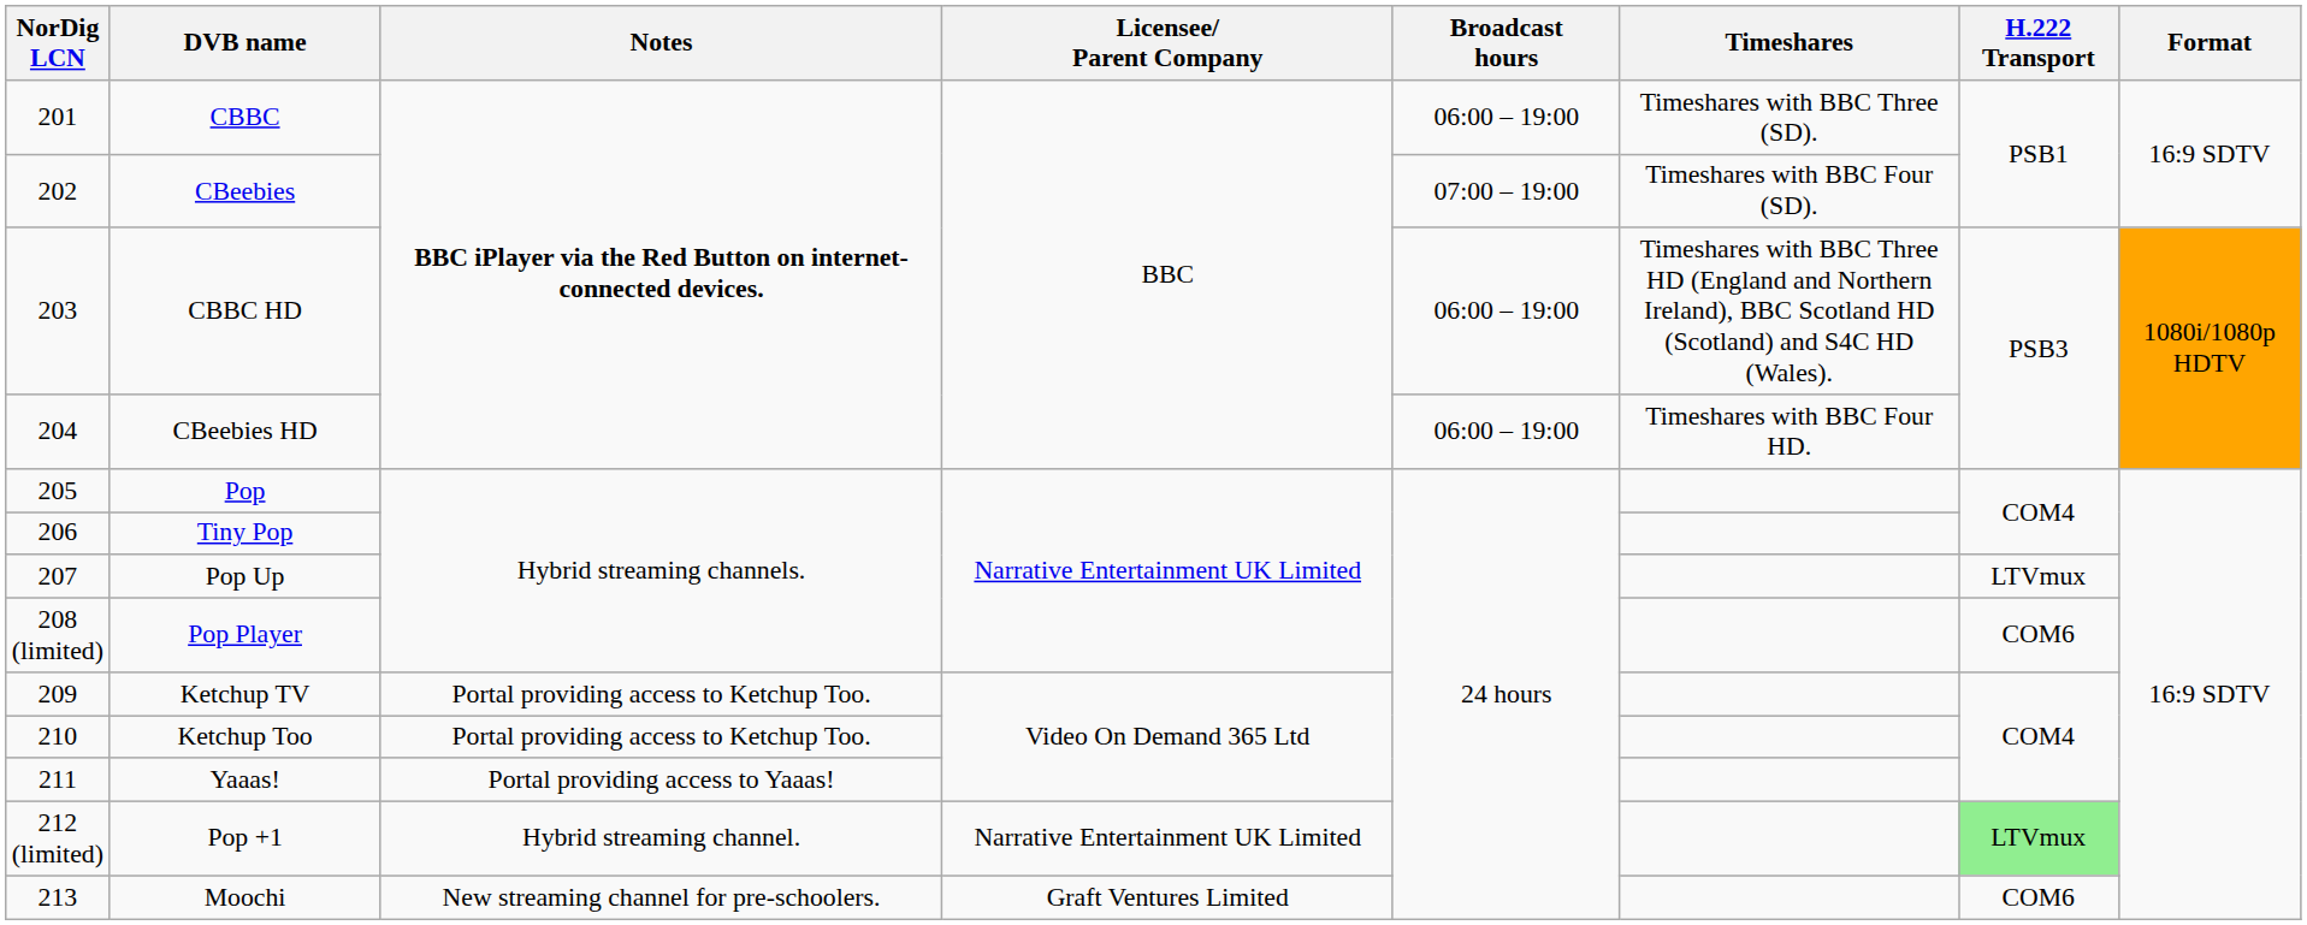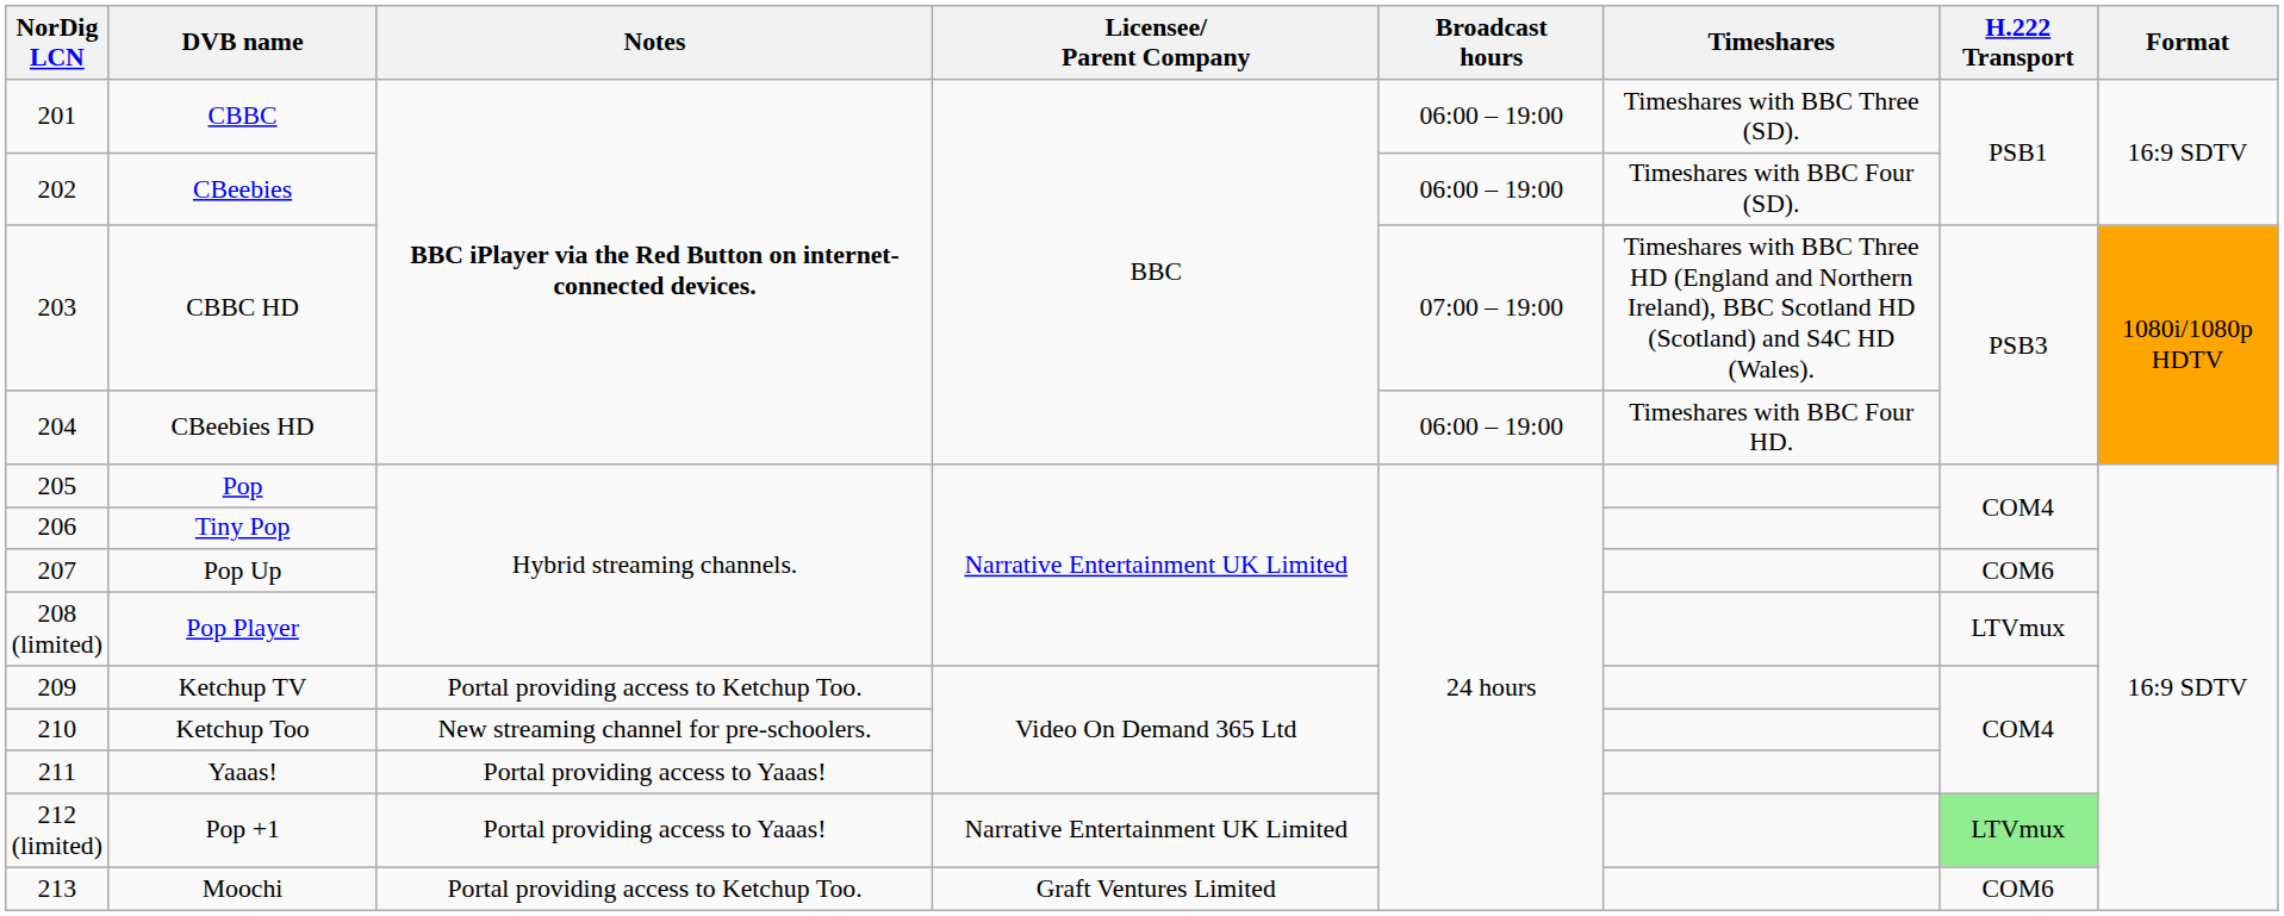CBeebies | Broadcast hours: 07:00 – 19:00 -> 06:00 – 19:00
CBBC HD | Broadcast hours: 06:00 – 19:00 -> 07:00 – 19:00
Pop Up | H.222 Transport: LTVmux -> COM6
Pop Player | H.222 Transport: COM6 -> LTVmux
Ketchup Too | Notes: Portal providing access to Ketchup Too. -> New streaming channel for pre-schoolers.
Pop +1 | Notes: Hybrid streaming channel. -> Portal providing access to Yaaas!
Moochi | Notes: New streaming channel for pre-schoolers. -> Portal providing access to Ketchup Too.
